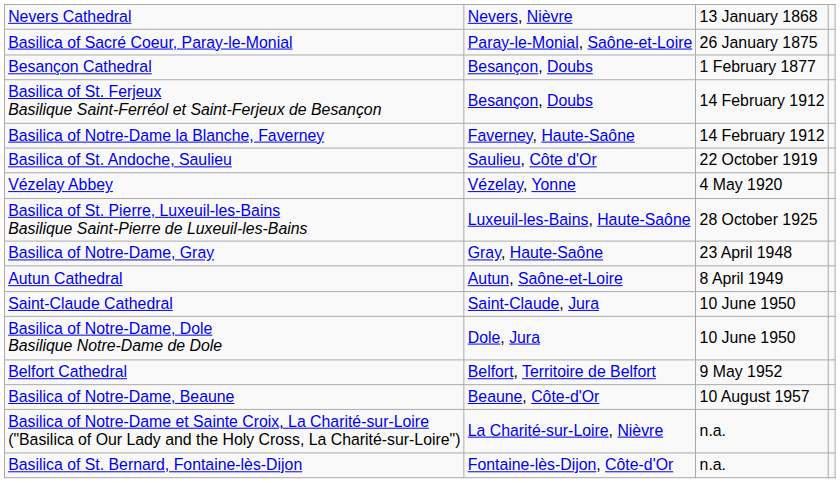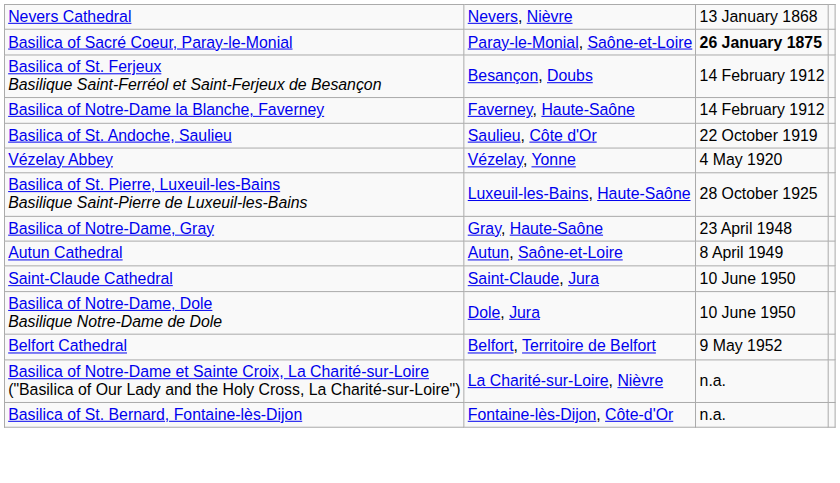Basilica of Sacré Coeur, Paray-le-Monial | column 3: normal -> bold
- row: Besançon Cathedral | Besançon, Doubs | 1 February 1877
- row: Basilica of Notre-Dame, Beaune | Beaune, Côte-d'Or | 10 August 1957
